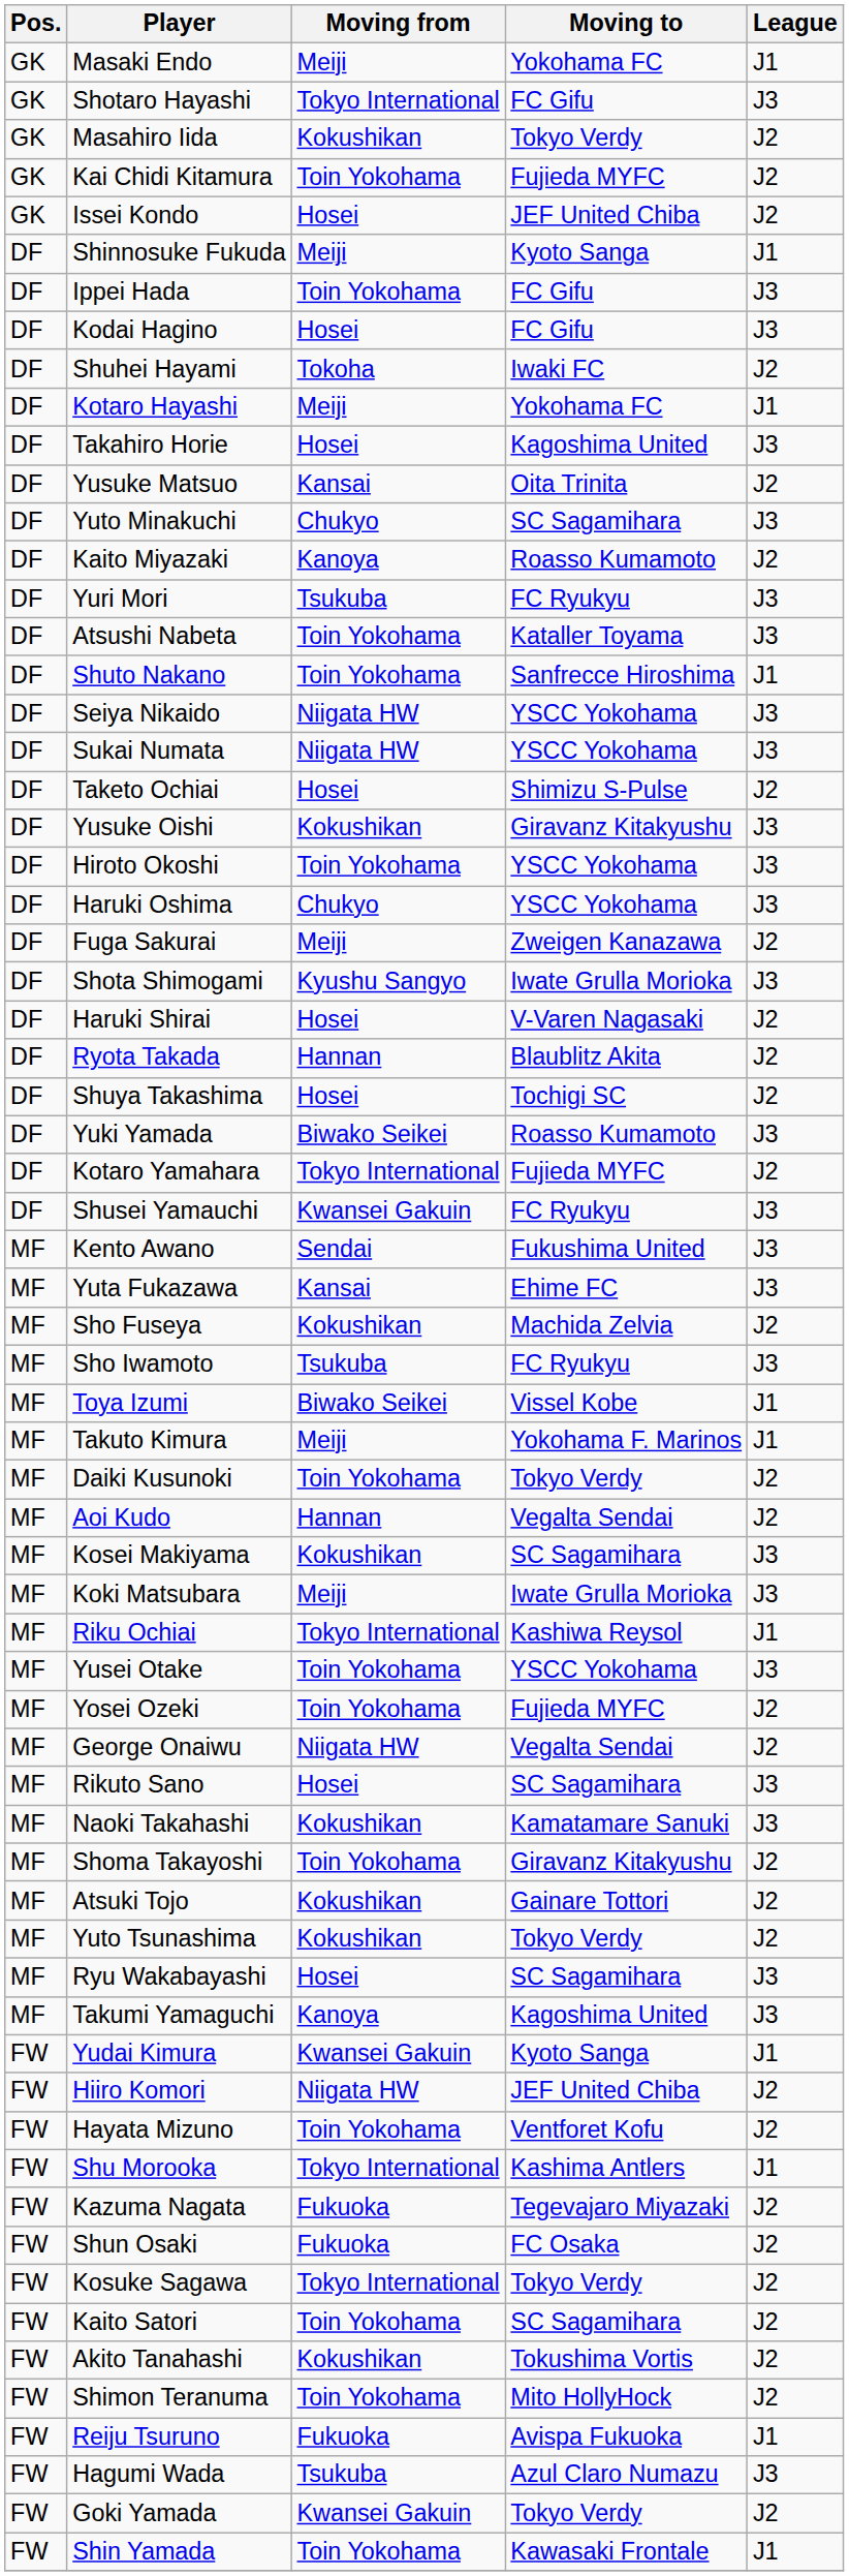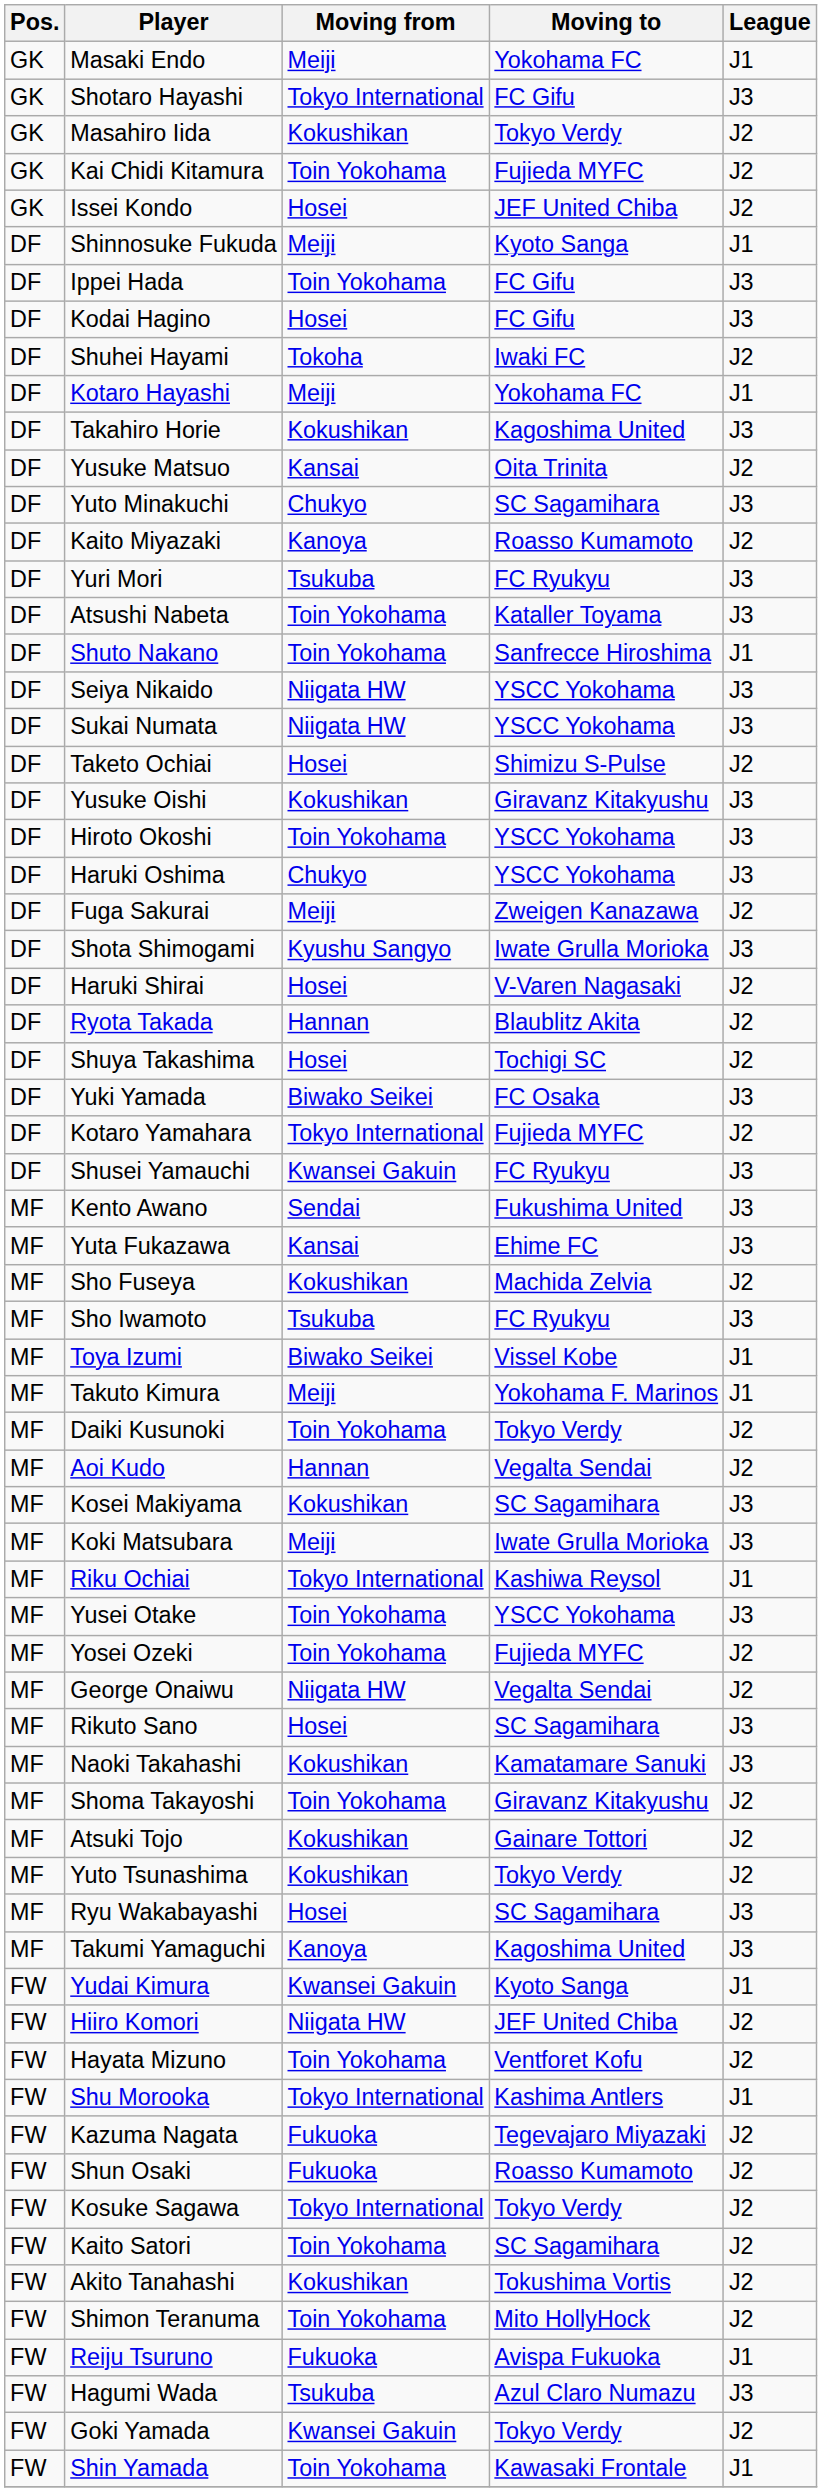Takahiro Horie | Moving from: Hosei -> Kokushikan
Yuki Yamada | Moving to: Roasso Kumamoto -> FC Osaka
Shun Osaki | Moving to: FC Osaka -> Roasso Kumamoto
